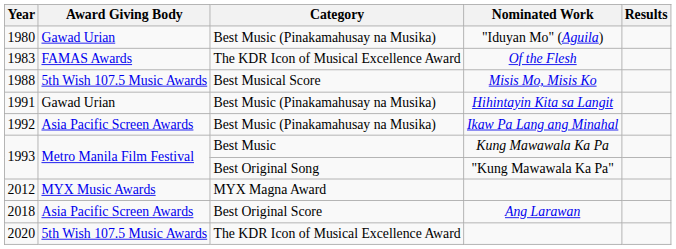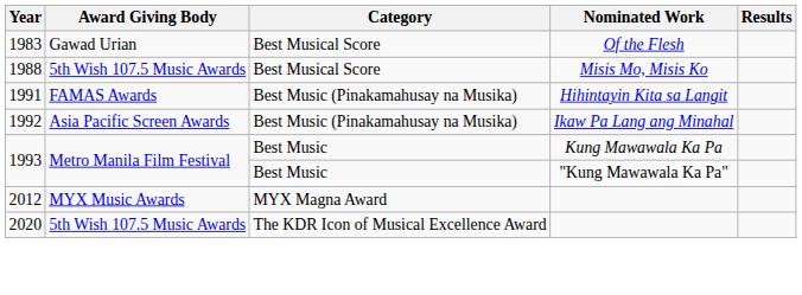- row: 1980 | Gawad Urian | Best Music (Pinakamahusay na Musika) | "Iduyan Mo" (Aguila)
Of the Flesh | Award Giving Body: FAMAS Awards -> Gawad Urian
Of the Flesh | Category: The KDR Icon of Musical Excellence Award -> Best Musical Score
Hihintayin Kita sa Langit | Award Giving Body: Gawad Urian -> FAMAS Awards
"Kung Mawawala Ka Pa" | Category: Best Original Song -> Best Music
- row: 2018 | Asia Pacific Screen Awards | Best Original Score | Ang Larawan
